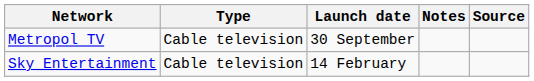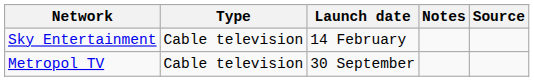rows swapped: Sky Entertainment <-> Metropol TV
